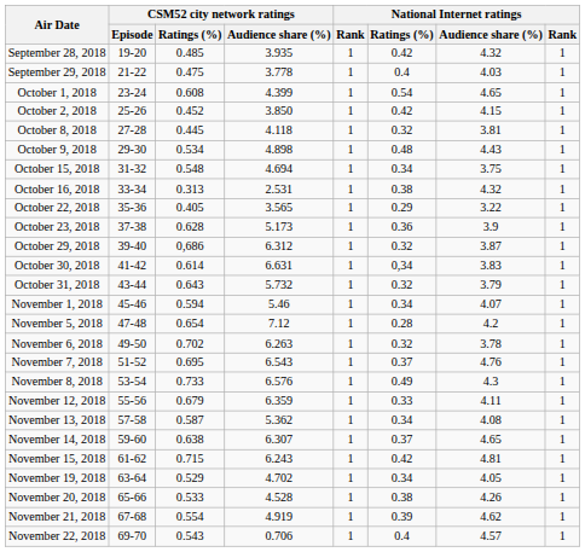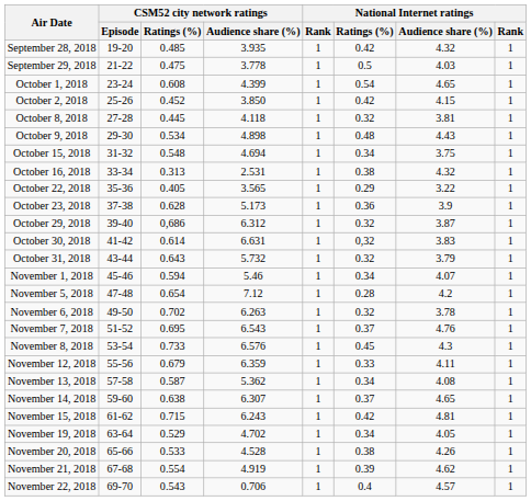September 29, 2018 | National Internet ratings / Ratings (%): 0.4 -> 0.5
October 30, 2018 | National Internet ratings / Ratings (%): 0,34 -> 0,32
November 8, 2018 | National Internet ratings / Ratings (%): 0.49 -> 0.45
